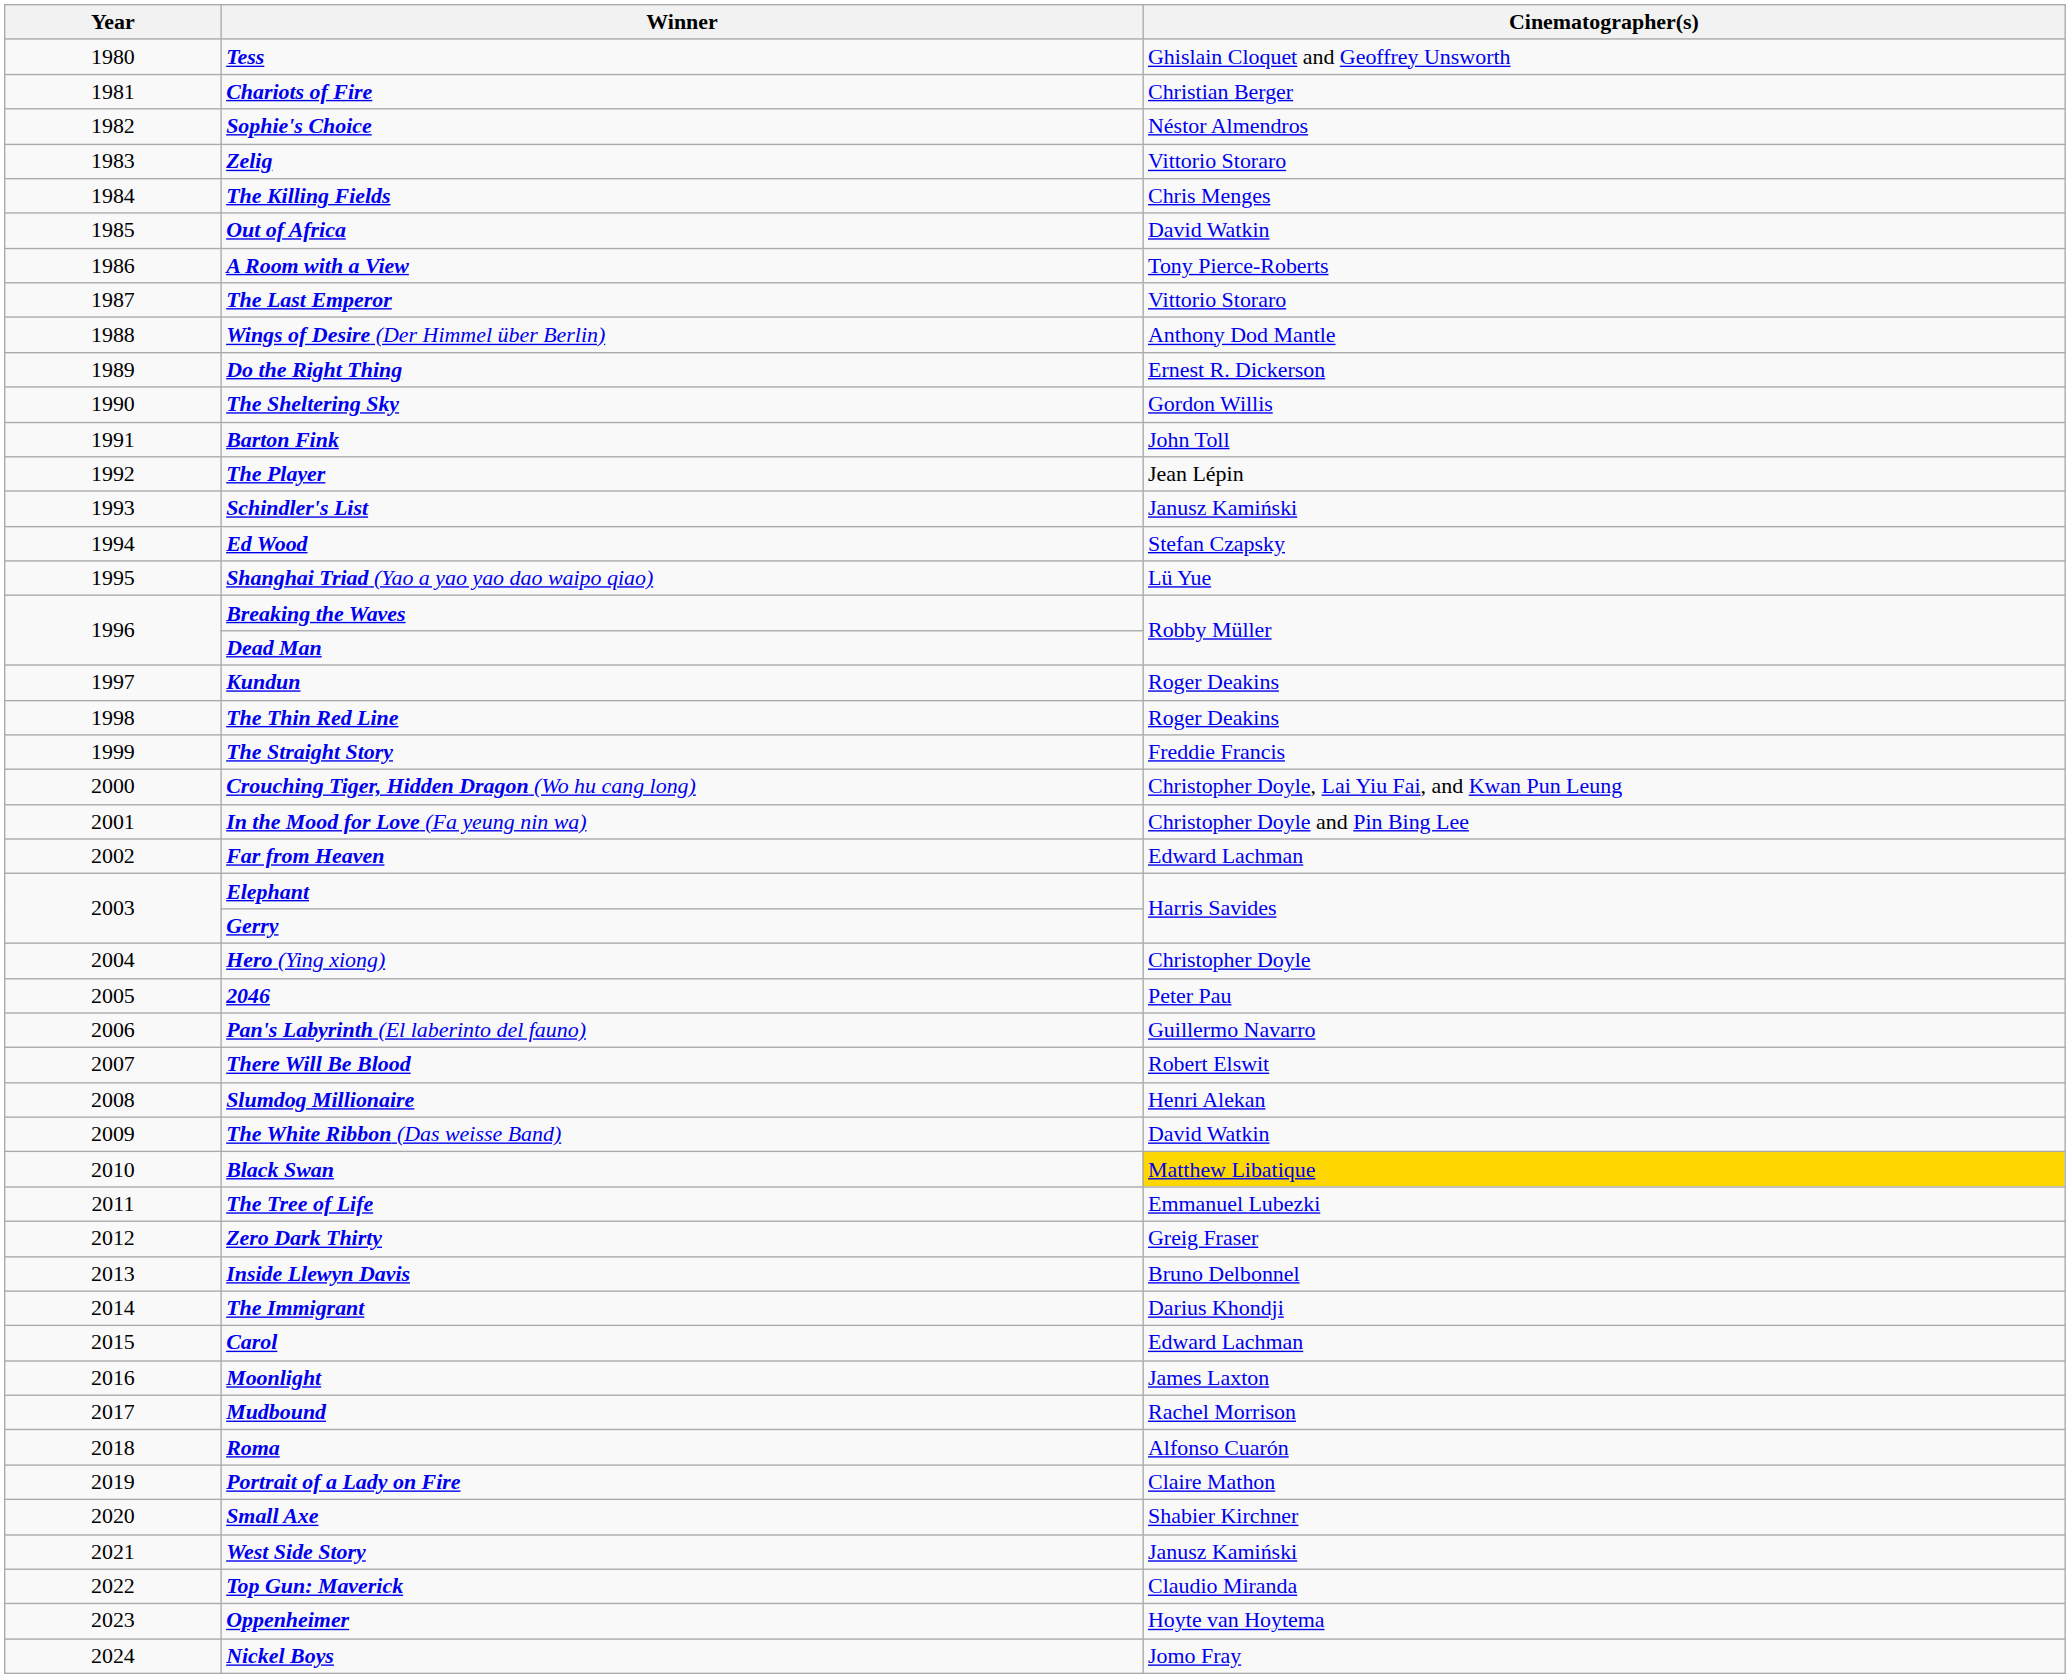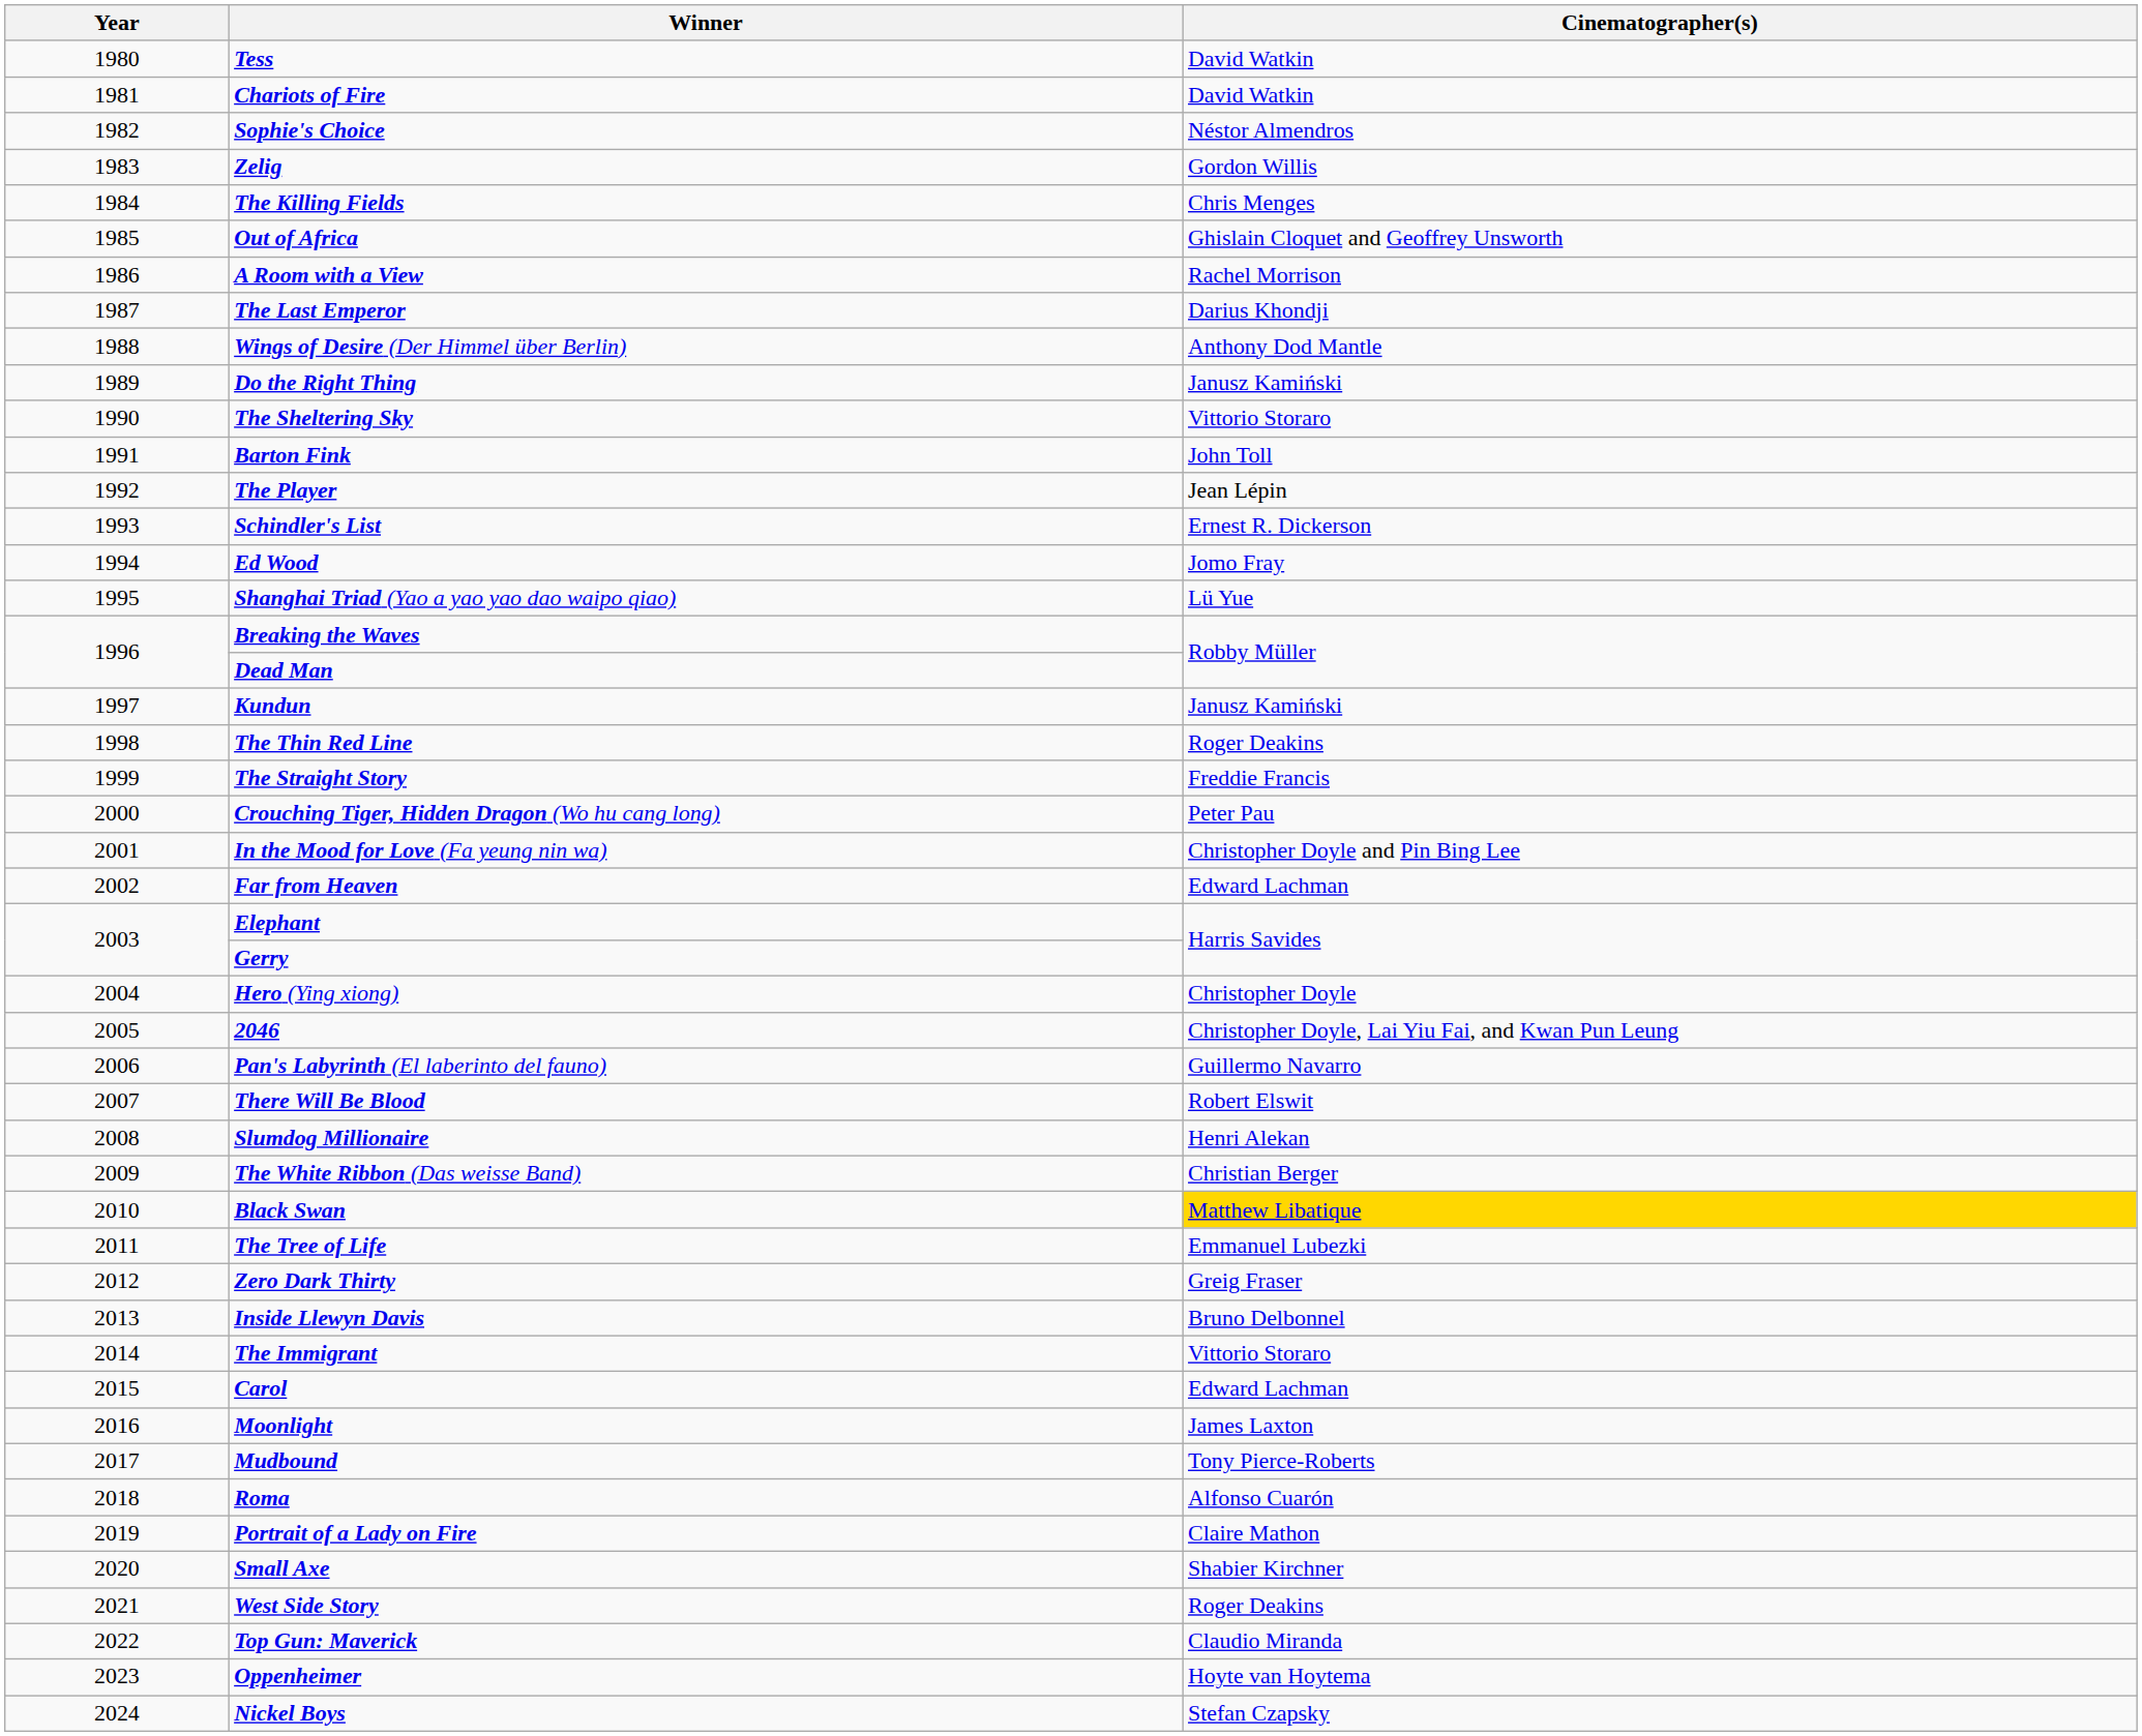Tess | Cinematographer(s): Ghislain Cloquet and Geoffrey Unsworth -> David Watkin
Chariots of Fire | Cinematographer(s): Christian Berger -> David Watkin
Zelig | Cinematographer(s): Vittorio Storaro -> Gordon Willis
Out of Africa | Cinematographer(s): David Watkin -> Ghislain Cloquet and Geoffrey Unsworth
A Room with a View | Cinematographer(s): Tony Pierce-Roberts -> Rachel Morrison
The Last Emperor | Cinematographer(s): Vittorio Storaro -> Darius Khondji
Do the Right Thing | Cinematographer(s): Ernest R. Dickerson -> Janusz Kamiński
The Sheltering Sky | Cinematographer(s): Gordon Willis -> Vittorio Storaro
Schindler's List | Cinematographer(s): Janusz Kamiński -> Ernest R. Dickerson
Ed Wood | Cinematographer(s): Stefan Czapsky -> Jomo Fray
Kundun | Cinematographer(s): Roger Deakins -> Janusz Kamiński
Crouching Tiger, Hidden Dragon (Wo hu cang long) | Cinematographer(s): Christopher Doyle, Lai Yiu Fai, and Kwan Pun Leung -> Peter Pau
2046 | Cinematographer(s): Peter Pau -> Christopher Doyle, Lai Yiu Fai, and Kwan Pun Leung
The White Ribbon (Das weisse Band) | Cinematographer(s): David Watkin -> Christian Berger
The Immigrant | Cinematographer(s): Darius Khondji -> Vittorio Storaro
Mudbound | Cinematographer(s): Rachel Morrison -> Tony Pierce-Roberts
West Side Story | Cinematographer(s): Janusz Kamiński -> Roger Deakins
Nickel Boys | Cinematographer(s): Jomo Fray -> Stefan Czapsky
